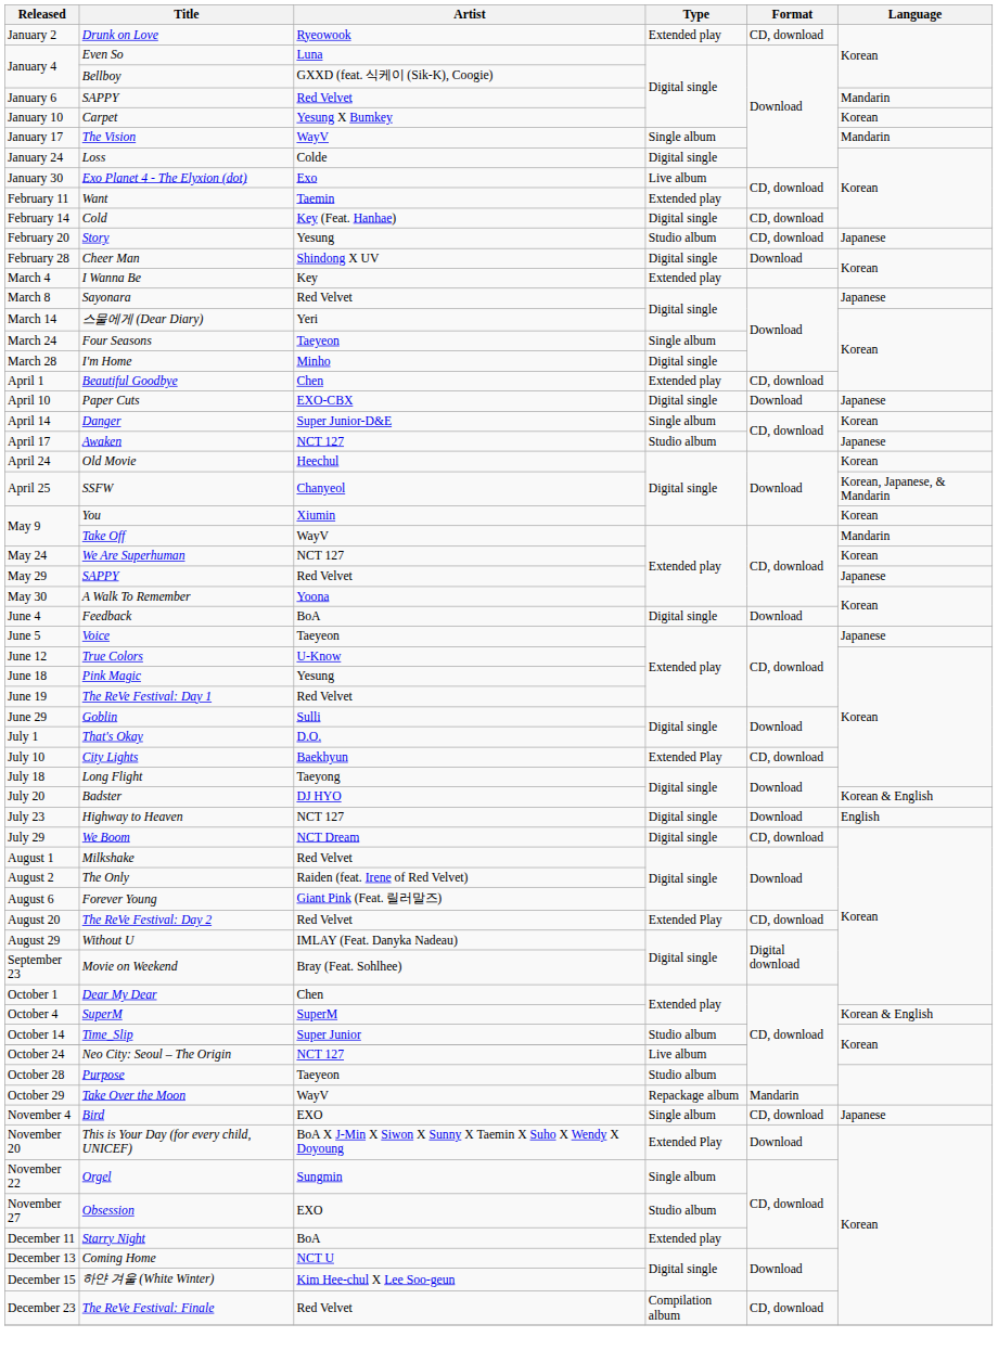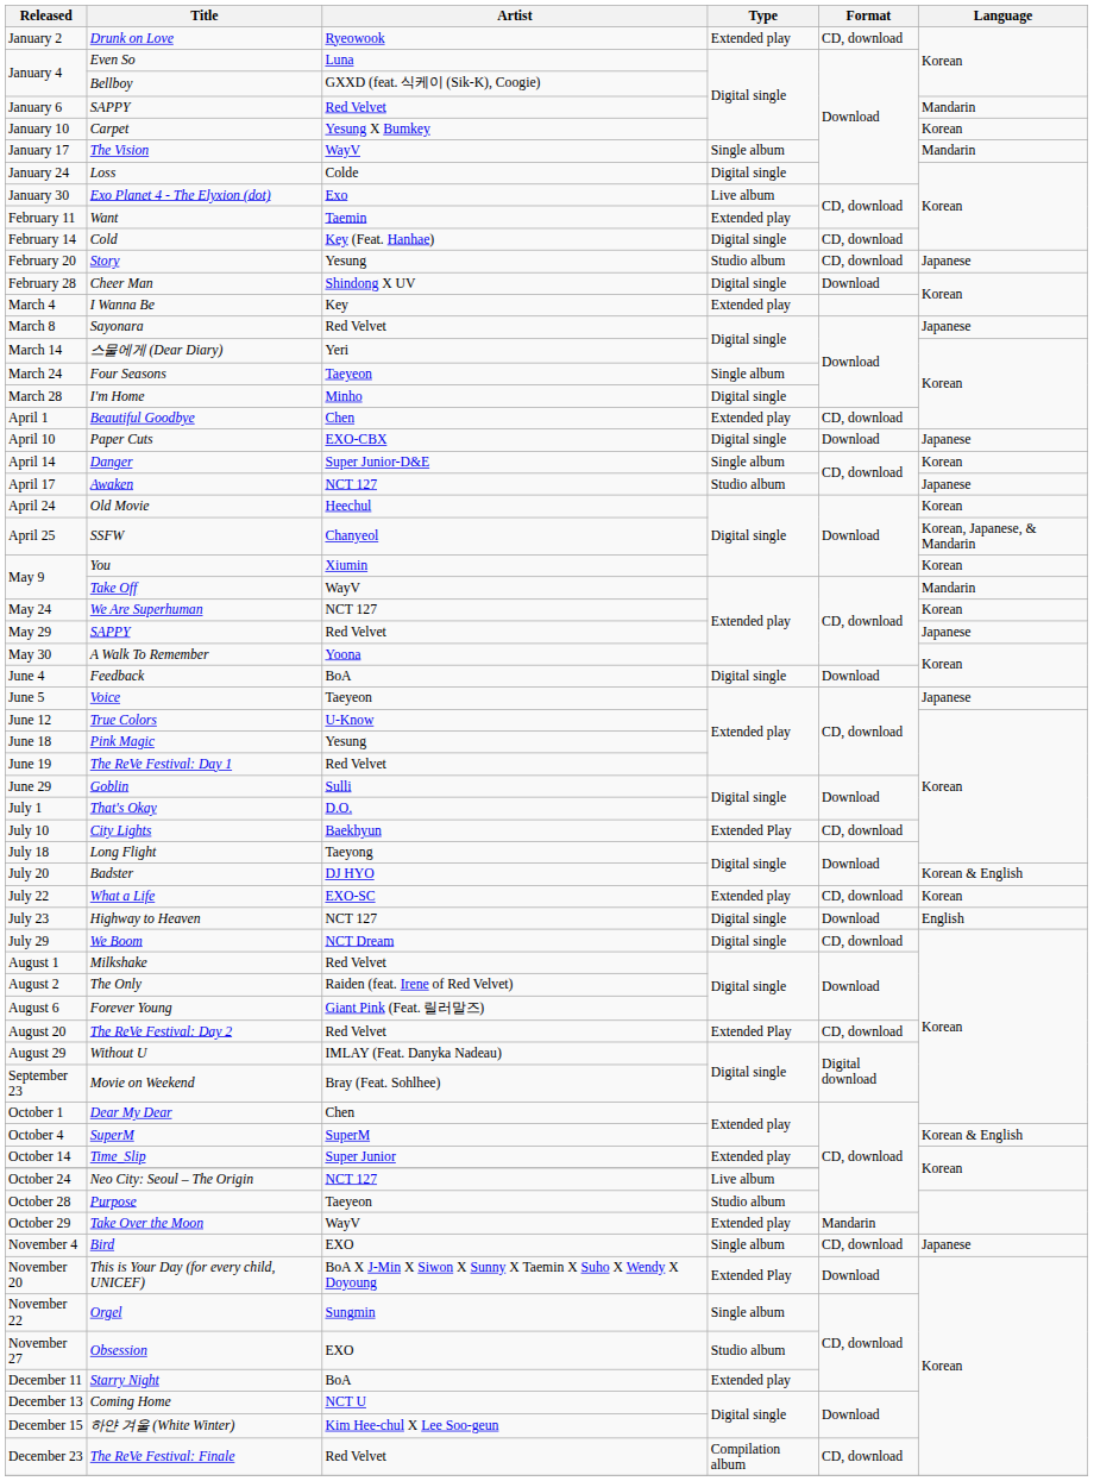+ row: July 22 | What a Life | EXO-SC | Extended play | CD, download | Korean
Time_Slip | Type: Studio album -> Extended play
Take Over the Moon | Type: Repackage album -> Extended play
